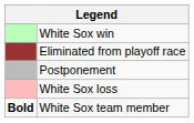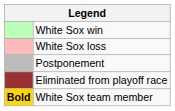rows swapped: White Sox loss <-> Eliminated from playoff race
White Sox team member | column 1: no background -> gold background
